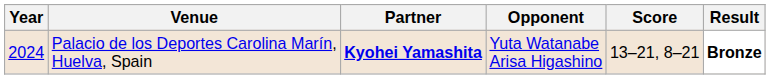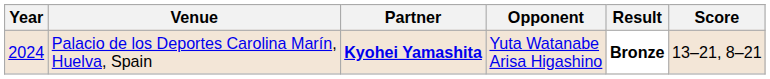columns swapped: Score <-> Result
